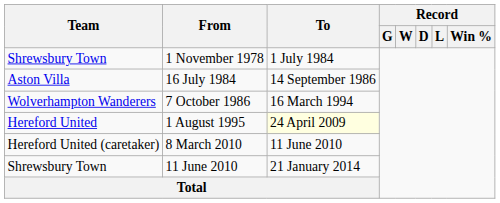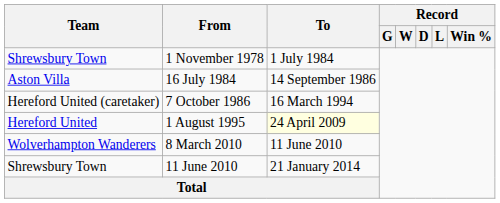7 October 1986 | Team: Wolverhampton Wanderers -> Hereford United (caretaker)
8 March 2010 | Team: Hereford United (caretaker) -> Wolverhampton Wanderers
